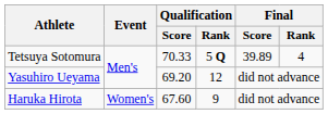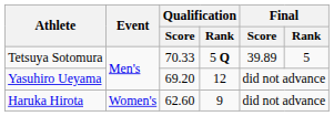Tetsuya Sotomura | Final / Rank: 4 -> 5
Haruka Hirota | Qualification / Score: 67.60 -> 62.60
